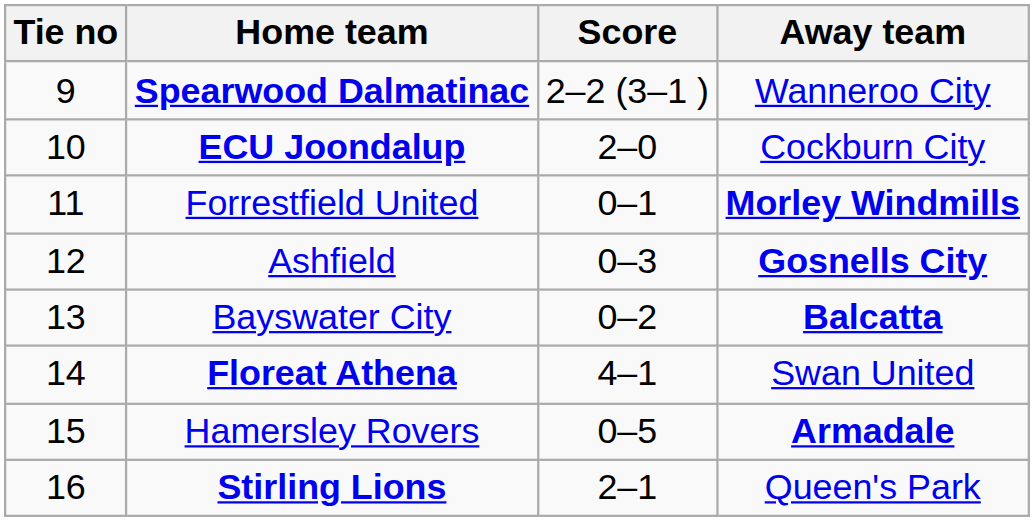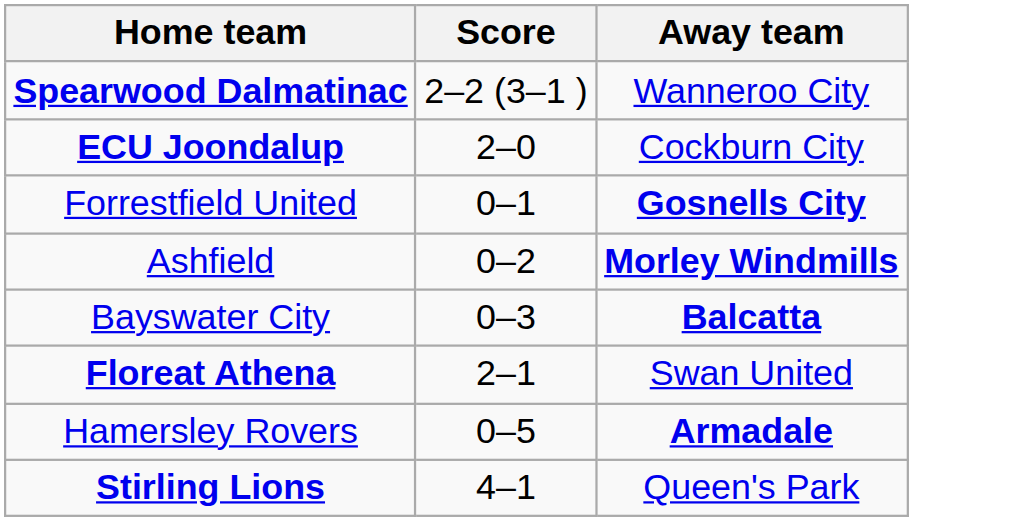- column: Tie no | 9 | 10 | 11 | 12 | 13 | 14 | 15 | 16
Forrestfield United | Away team: Morley Windmills -> Gosnells City
Ashfield | Score: 0–3 -> 0–2
Ashfield | Away team: Gosnells City -> Morley Windmills
Bayswater City | Score: 0–2 -> 0–3
Floreat Athena | Score: 4–1 -> 2–1
Stirling Lions | Score: 2–1 -> 4–1
